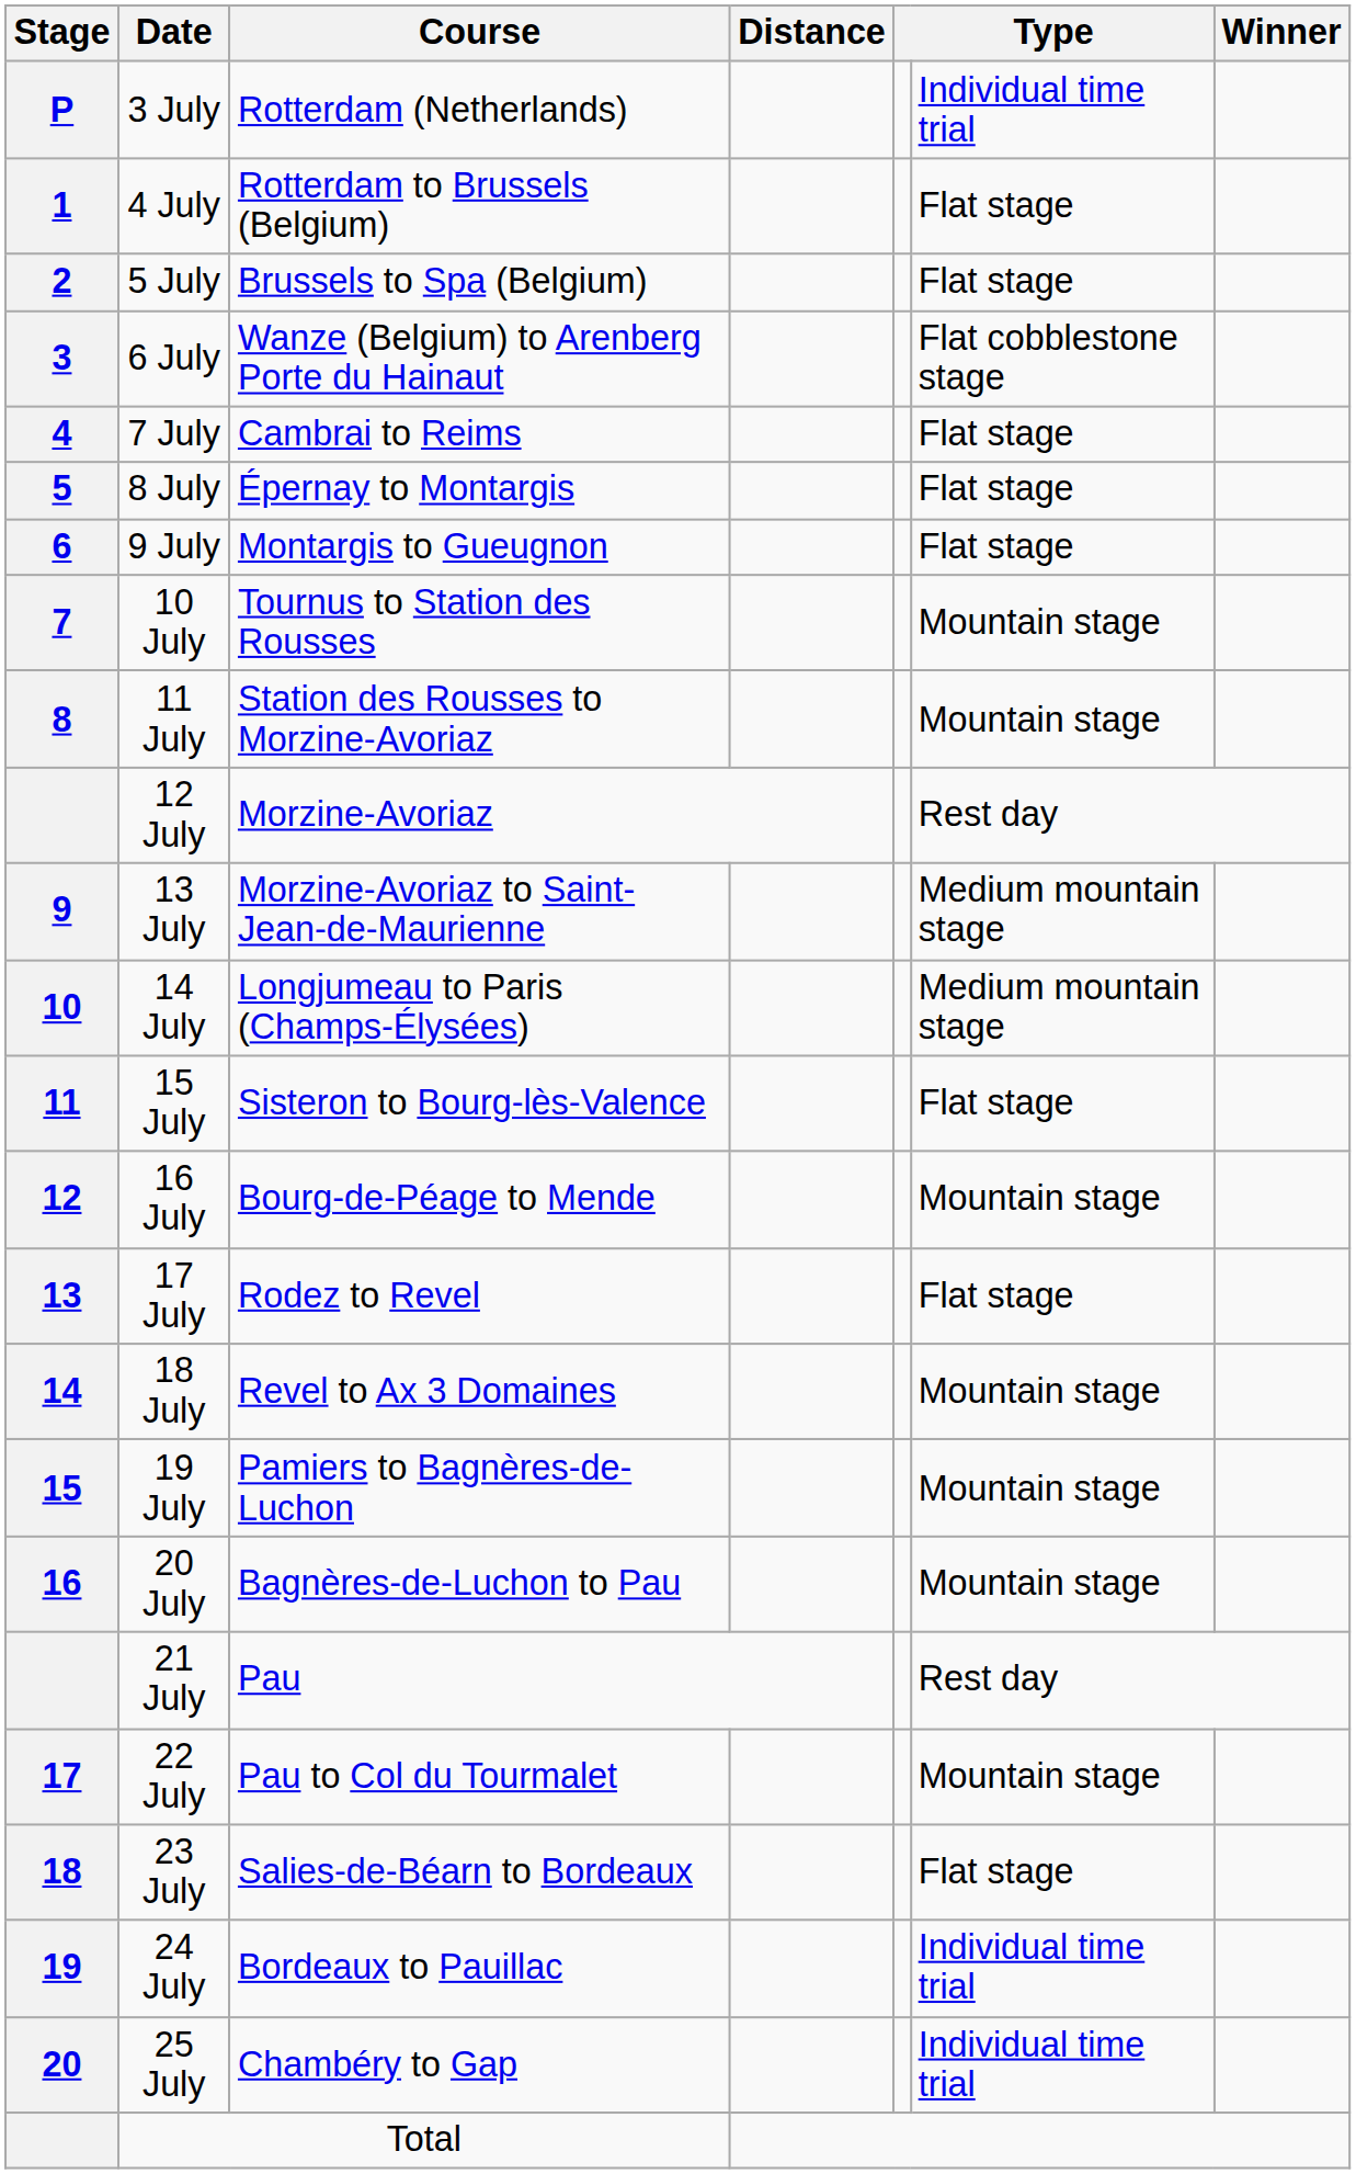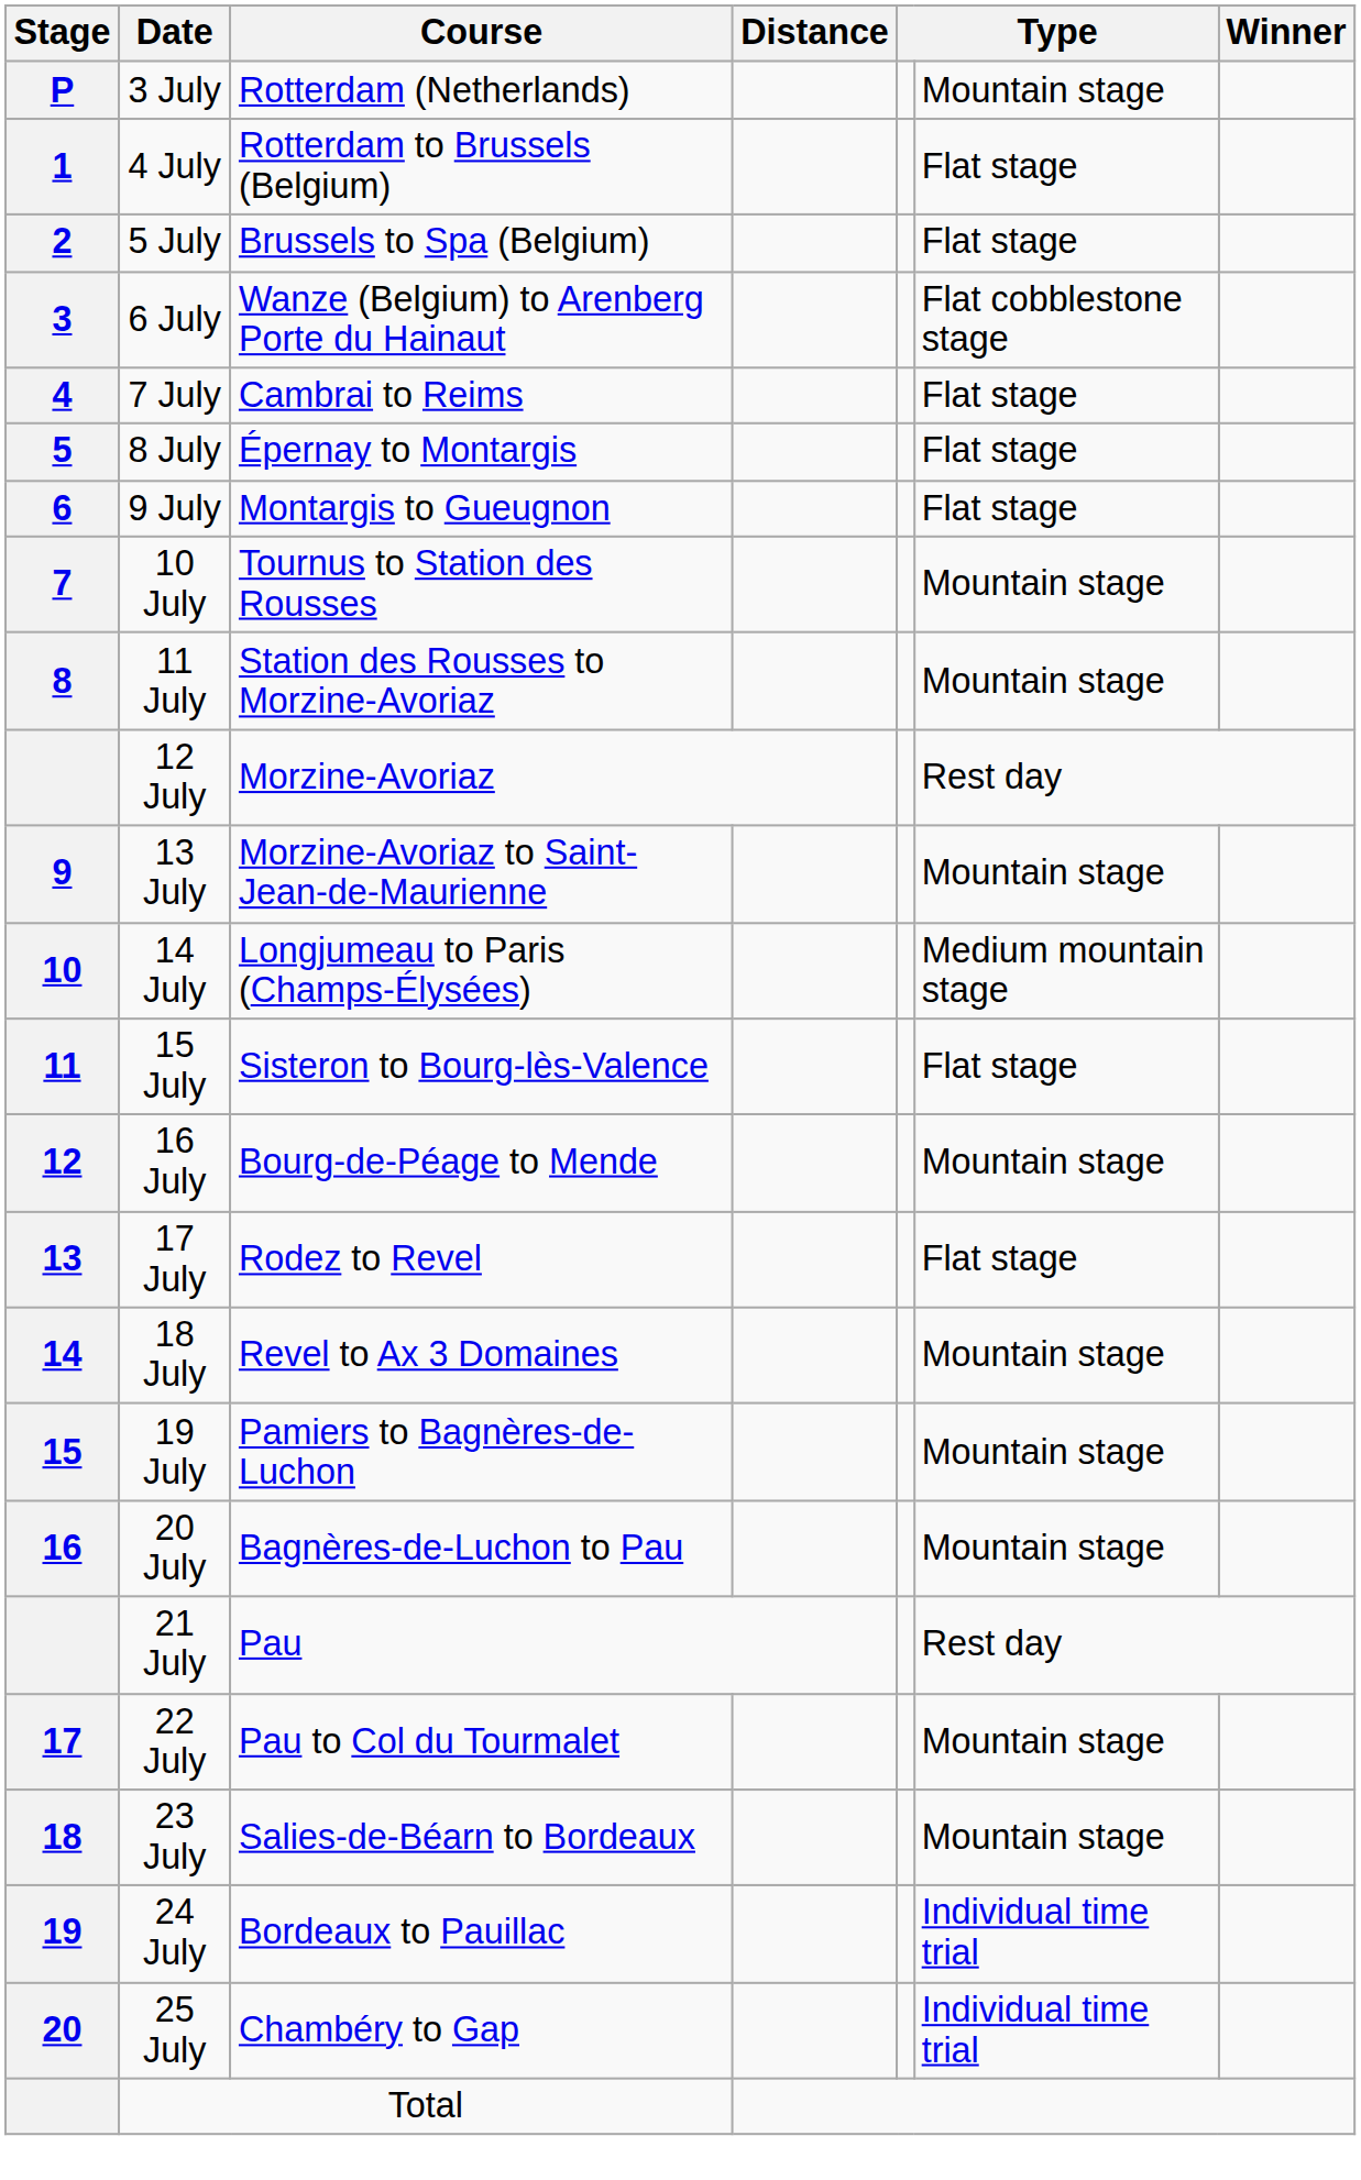3 July | column 6: Individual time trial -> Mountain stage
13 July | column 6: Medium mountain stage -> Mountain stage
23 July | column 6: Flat stage -> Mountain stage
